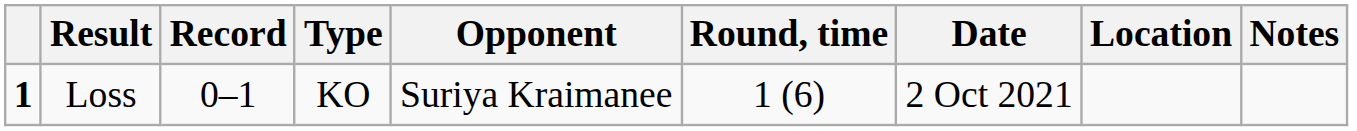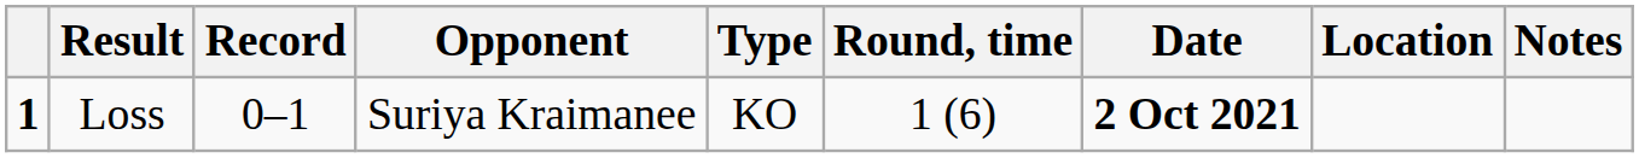columns swapped: Opponent <-> Type
Loss | Date: normal -> bold
